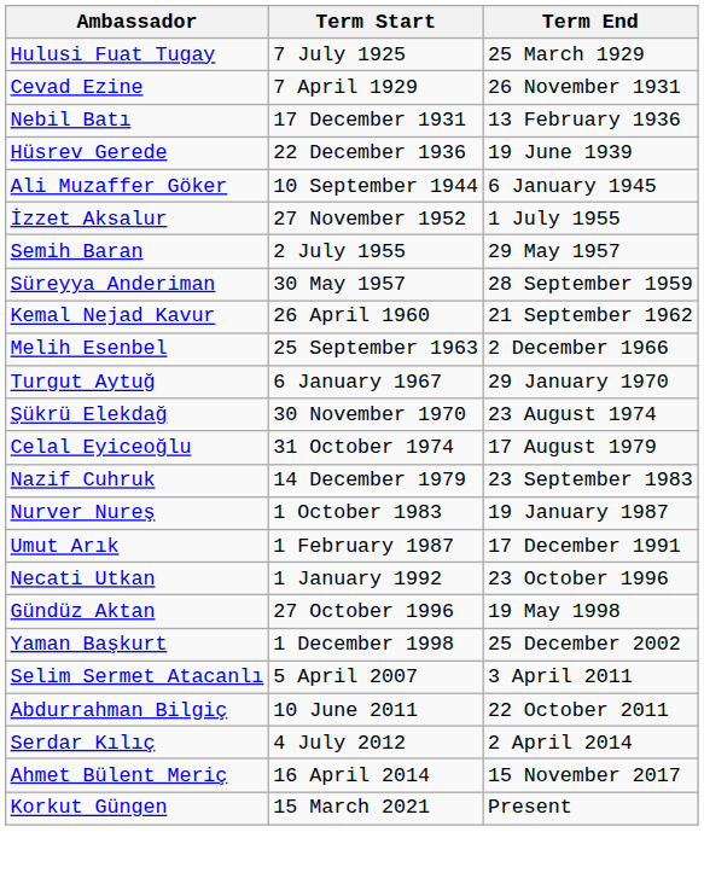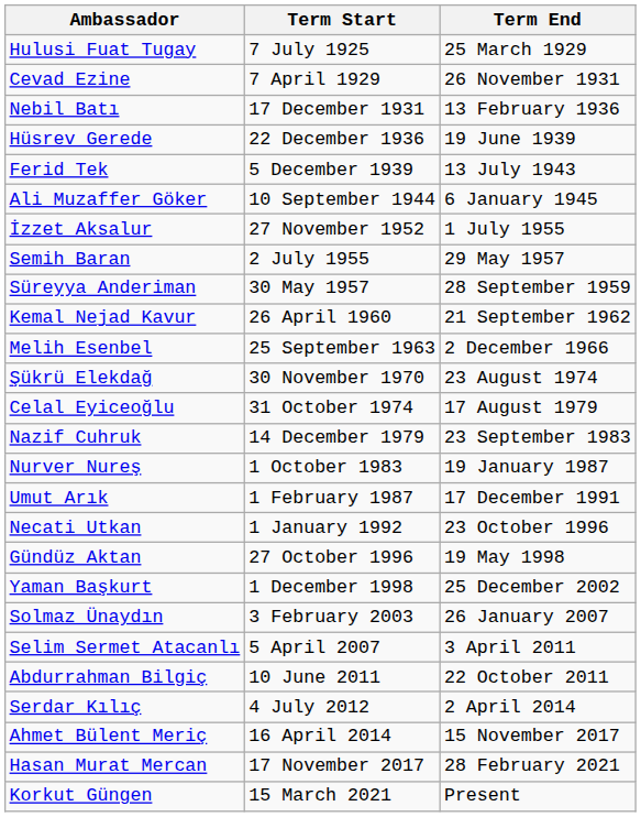+ row: Ferid Tek | 5 December 1939 | 13 July 1943
- row: Turgut Aytuğ | 6 January 1967 | 29 January 1970
+ row: Solmaz Ünaydın | 3 February 2003 | 26 January 2007
+ row: Hasan Murat Mercan | 17 November 2017 | 28 February 2021
